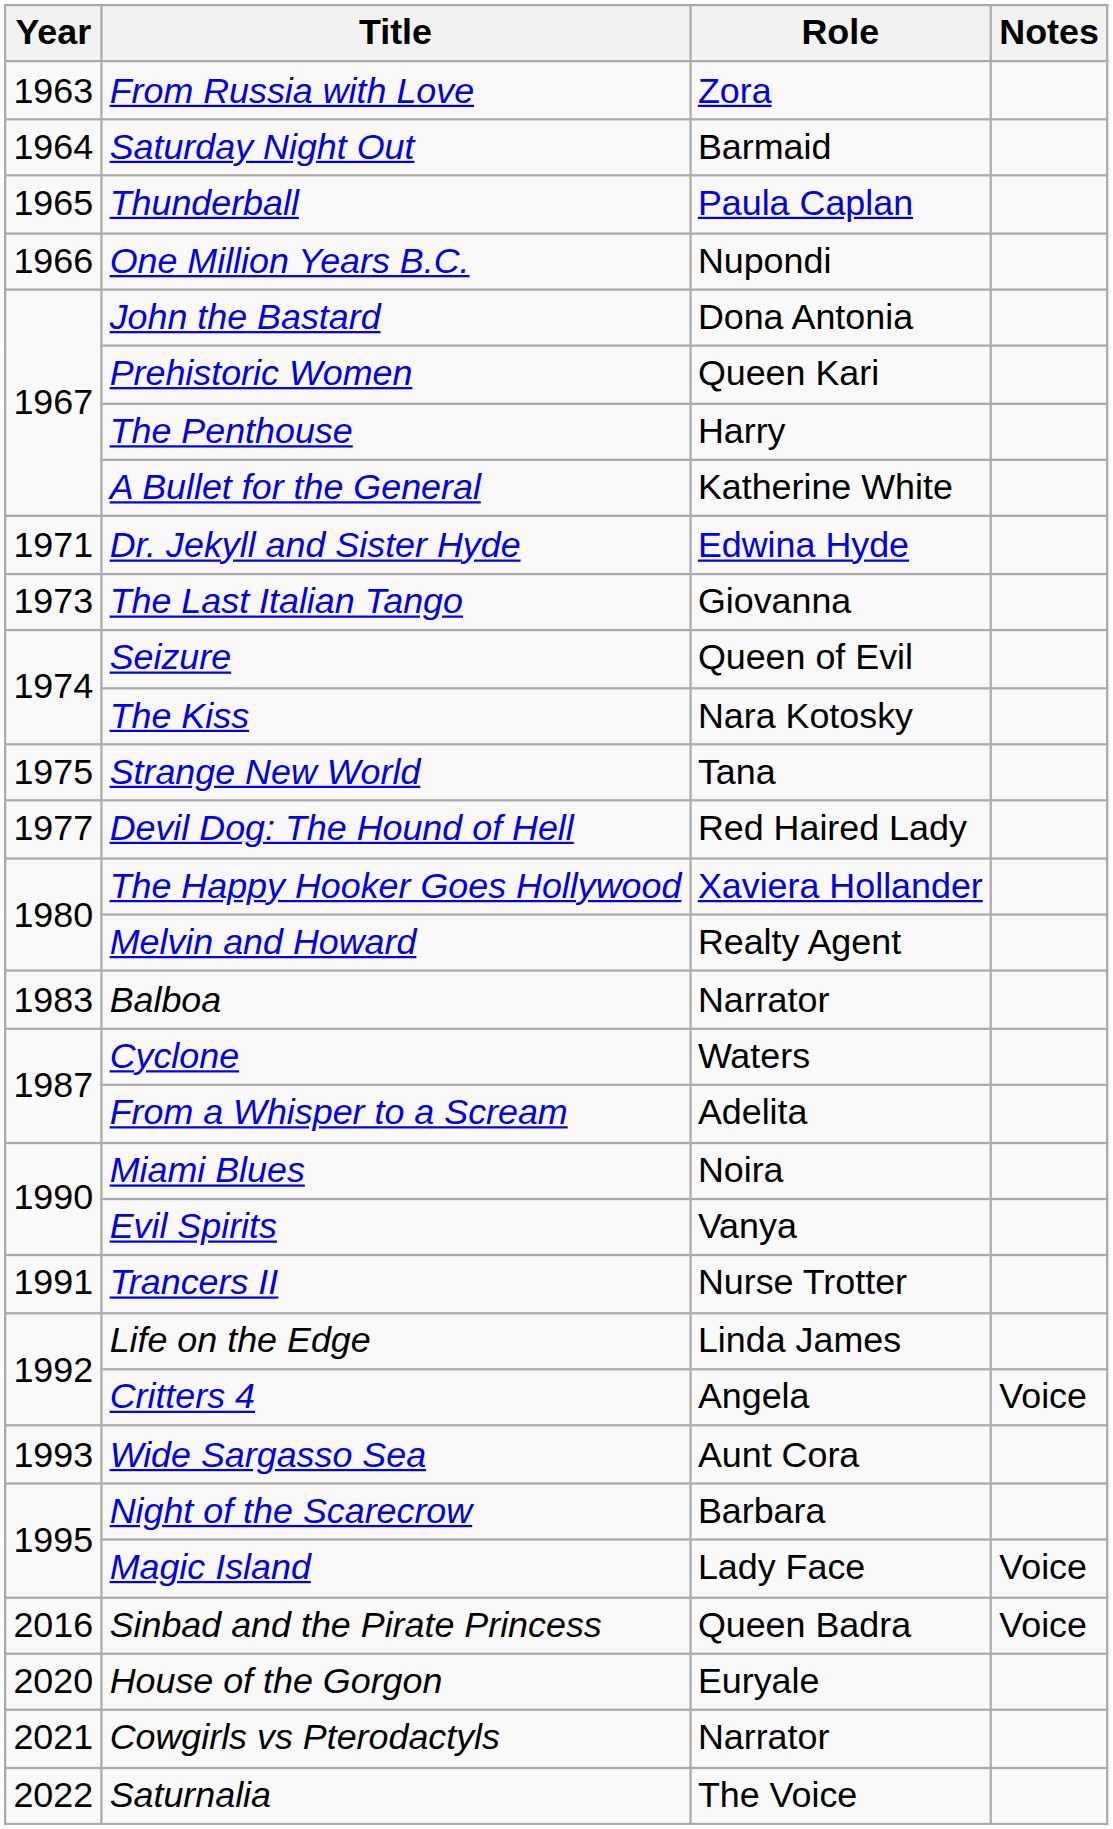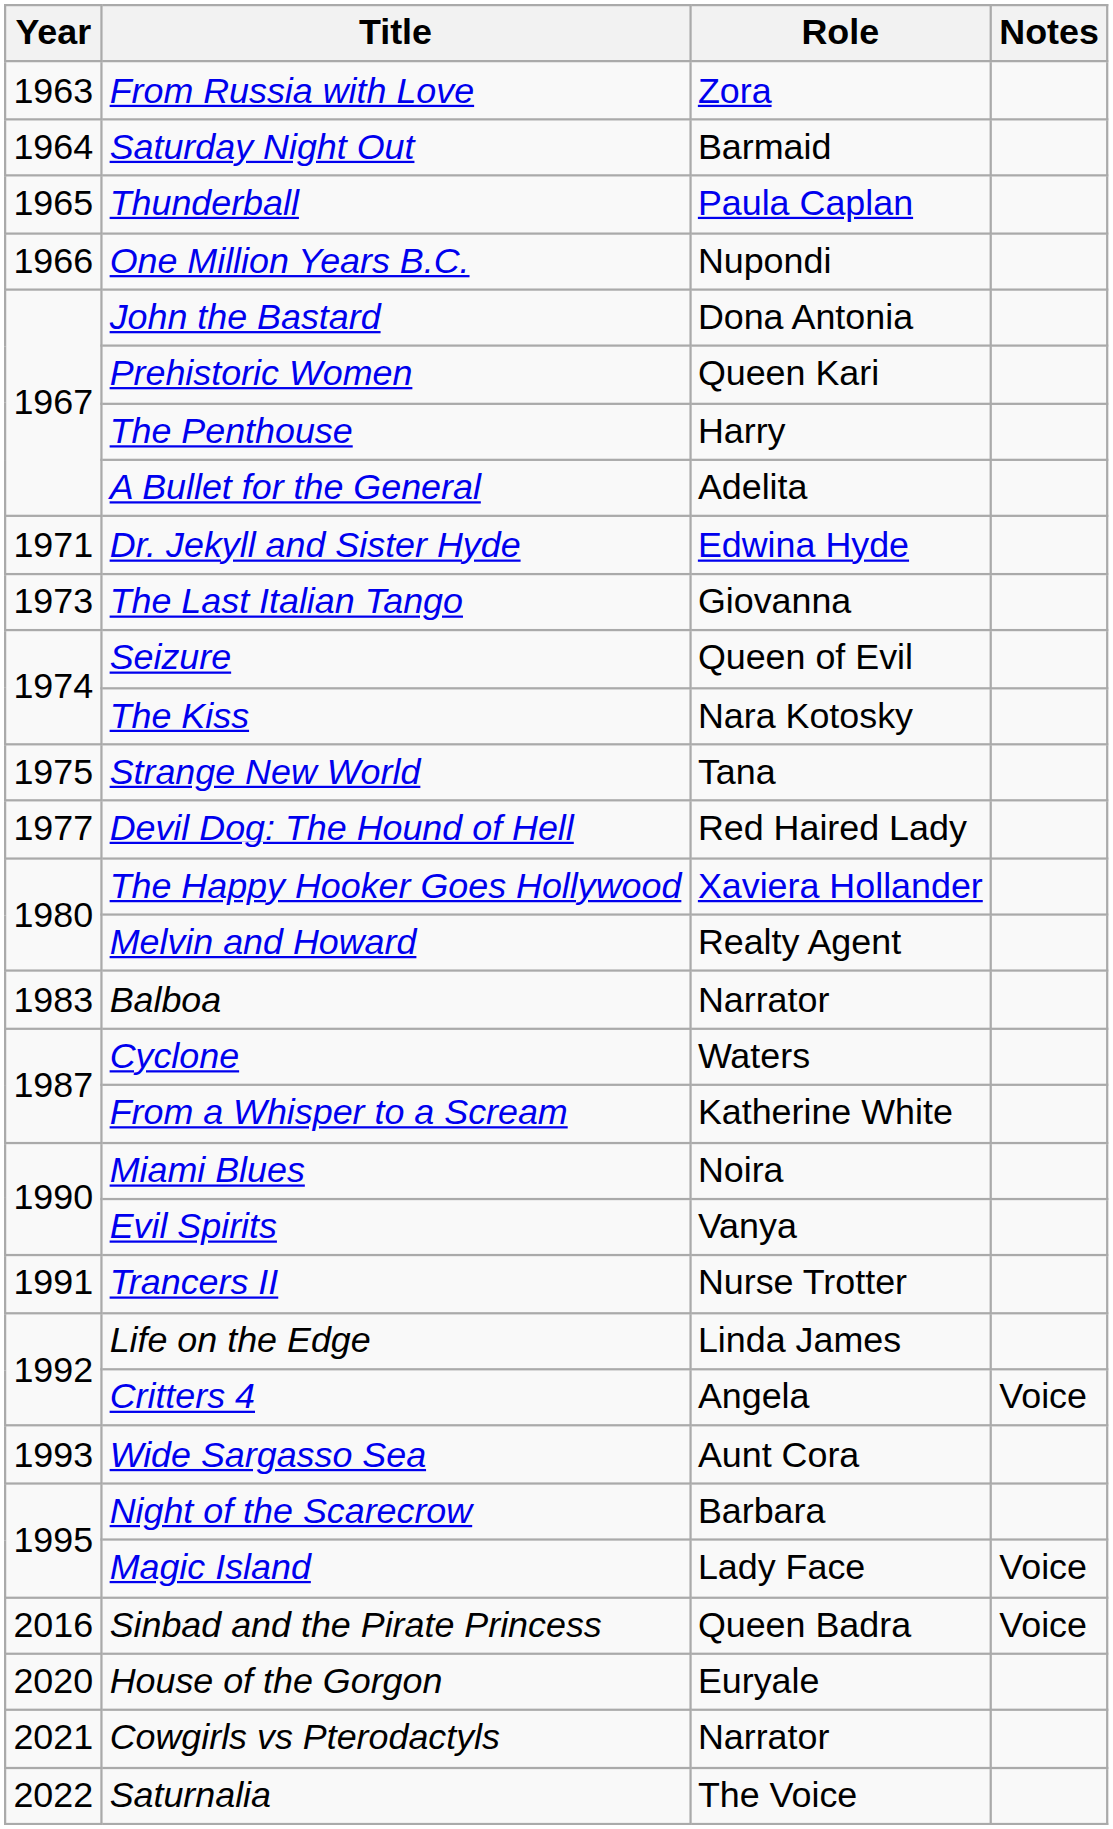A Bullet for the General | Role: Katherine White -> Adelita
From a Whisper to a Scream | Role: Adelita -> Katherine White
